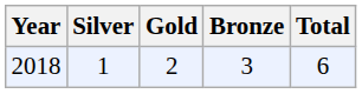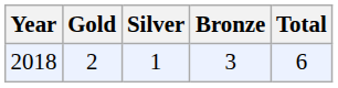columns swapped: Gold <-> Silver
